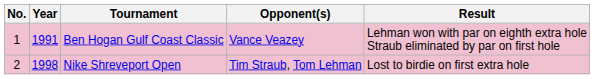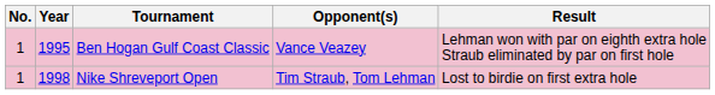Ben Hogan Gulf Coast Classic | Year: 1991 -> 1995
Nike Shreveport Open | No.: 2 -> 1
